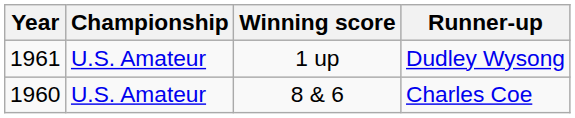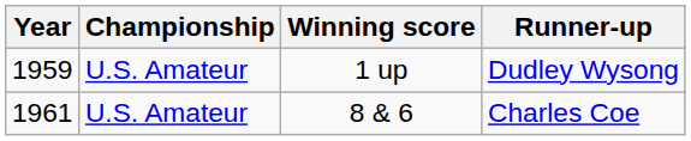1 up | Year: 1961 -> 1959
8 & 6 | Year: 1960 -> 1961
